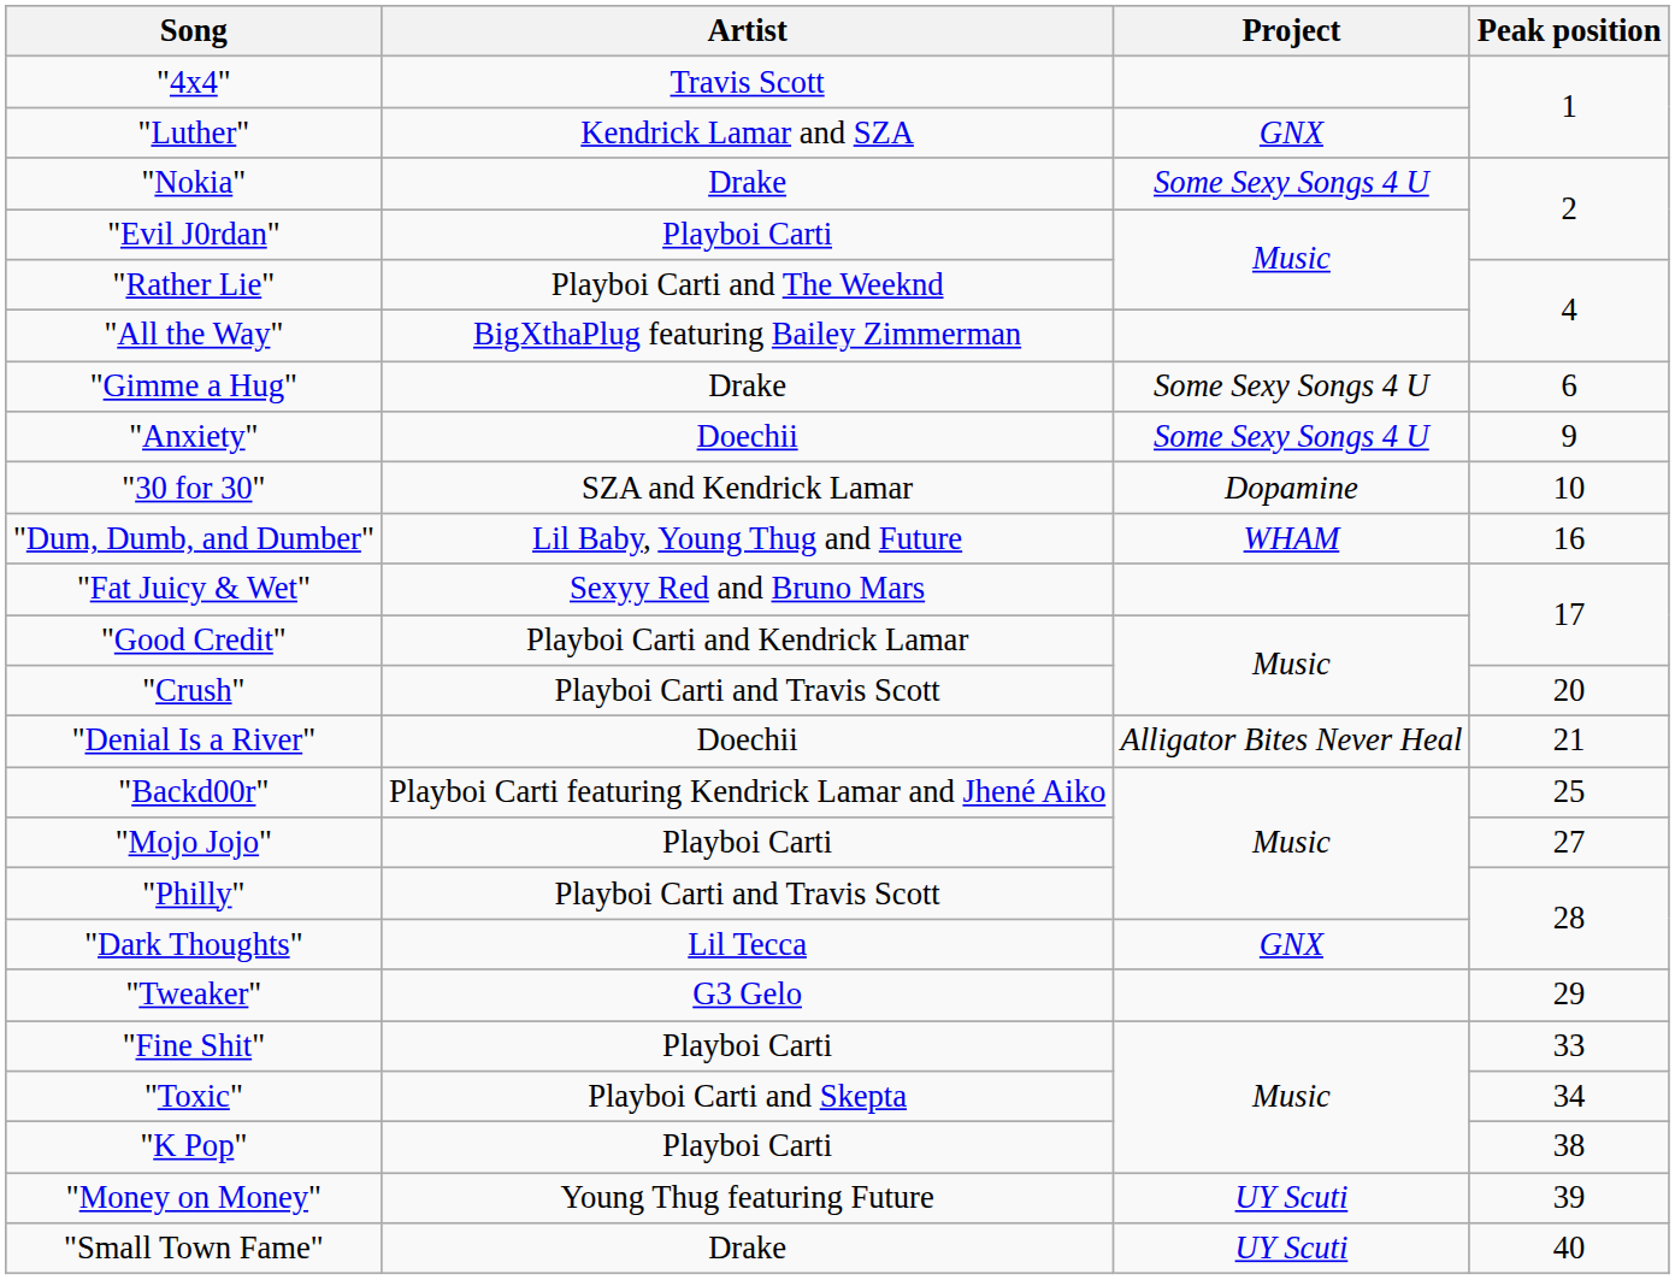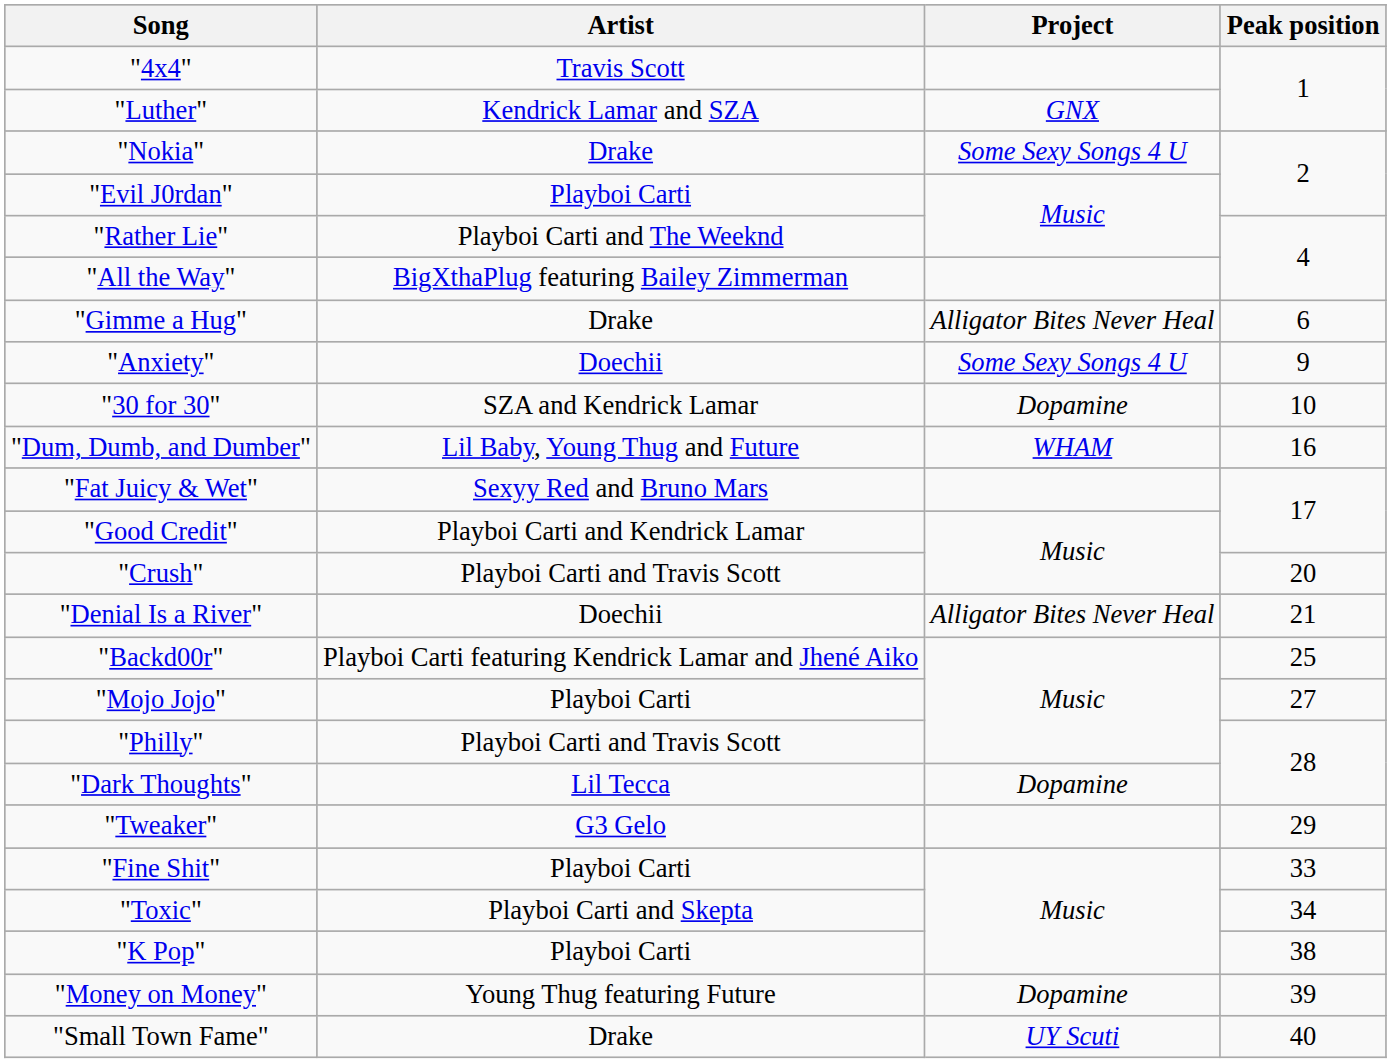"Gimme a Hug" | Project: Some Sexy Songs 4 U -> Alligator Bites Never Heal
"Dark Thoughts" | Project: GNX -> Dopamine
"Money on Money" | Project: UY Scuti -> Dopamine
